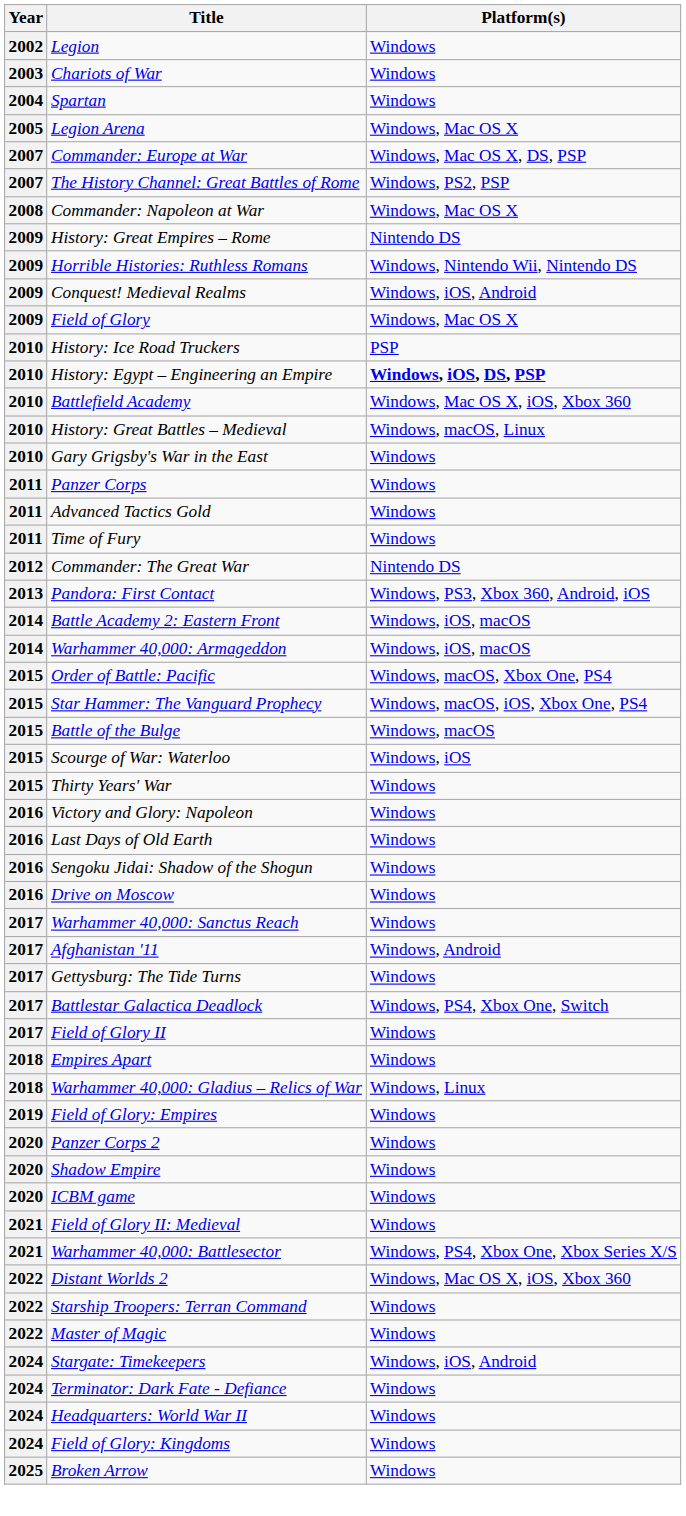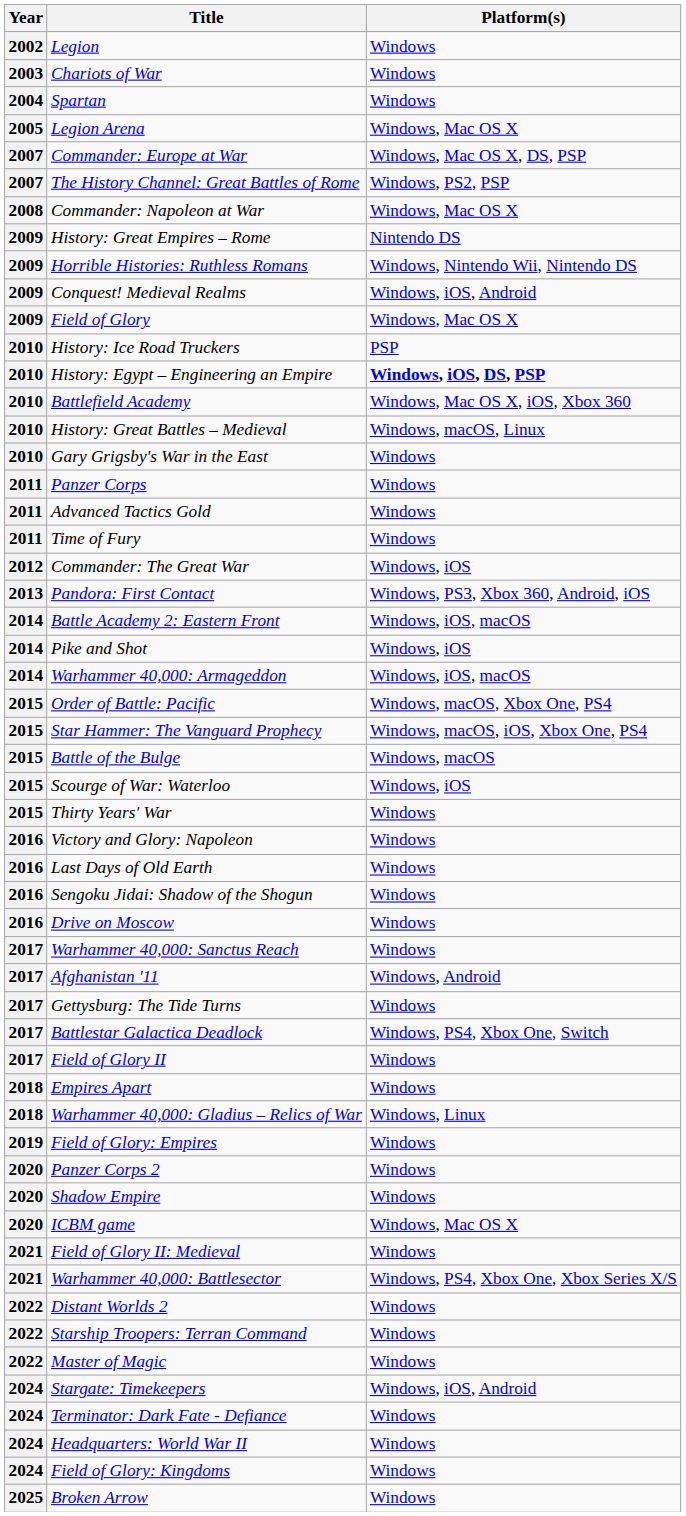Commander: The Great War | Platform(s): Nintendo DS -> Windows, iOS
+ row: 2014 | Pike and Shot | Windows, iOS
ICBM game | Platform(s): Windows -> Windows, Mac OS X
Distant Worlds 2 | Platform(s): Windows, Mac OS X, iOS, Xbox 360 -> Windows
